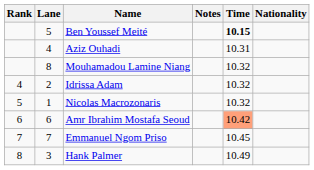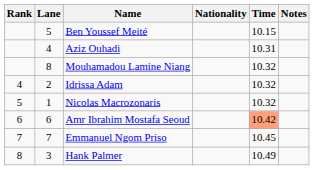columns swapped: Nationality <-> Notes
Ben Youssef Meité | Time: bold -> normal
